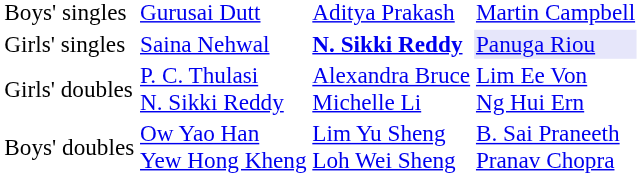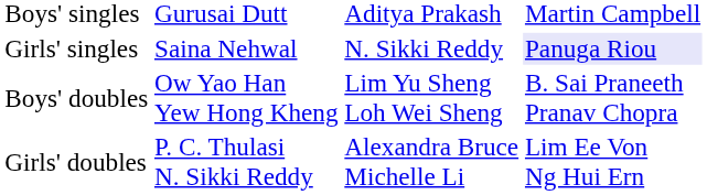Girls' singles | column 3: bold -> normal
rows swapped: Boys' doubles <-> Girls' doubles
